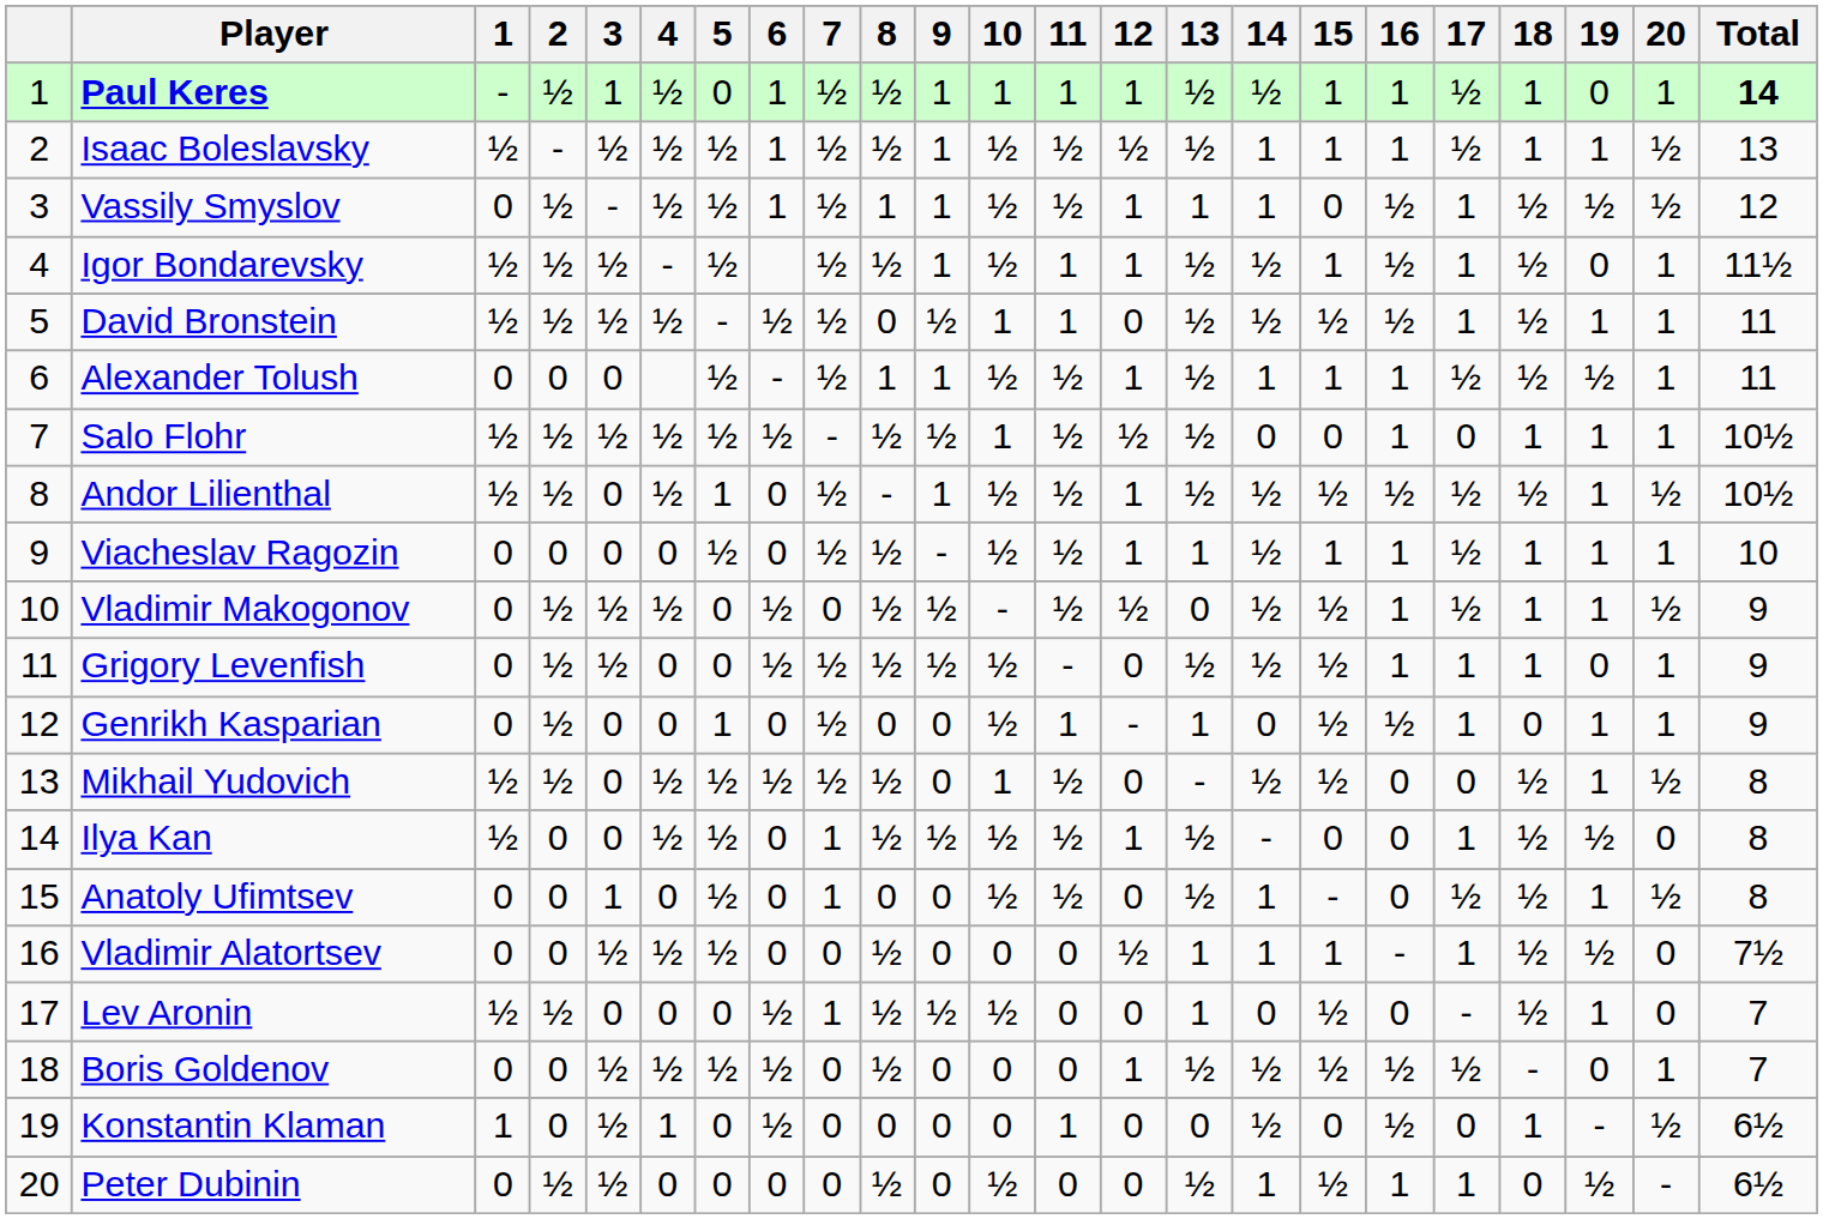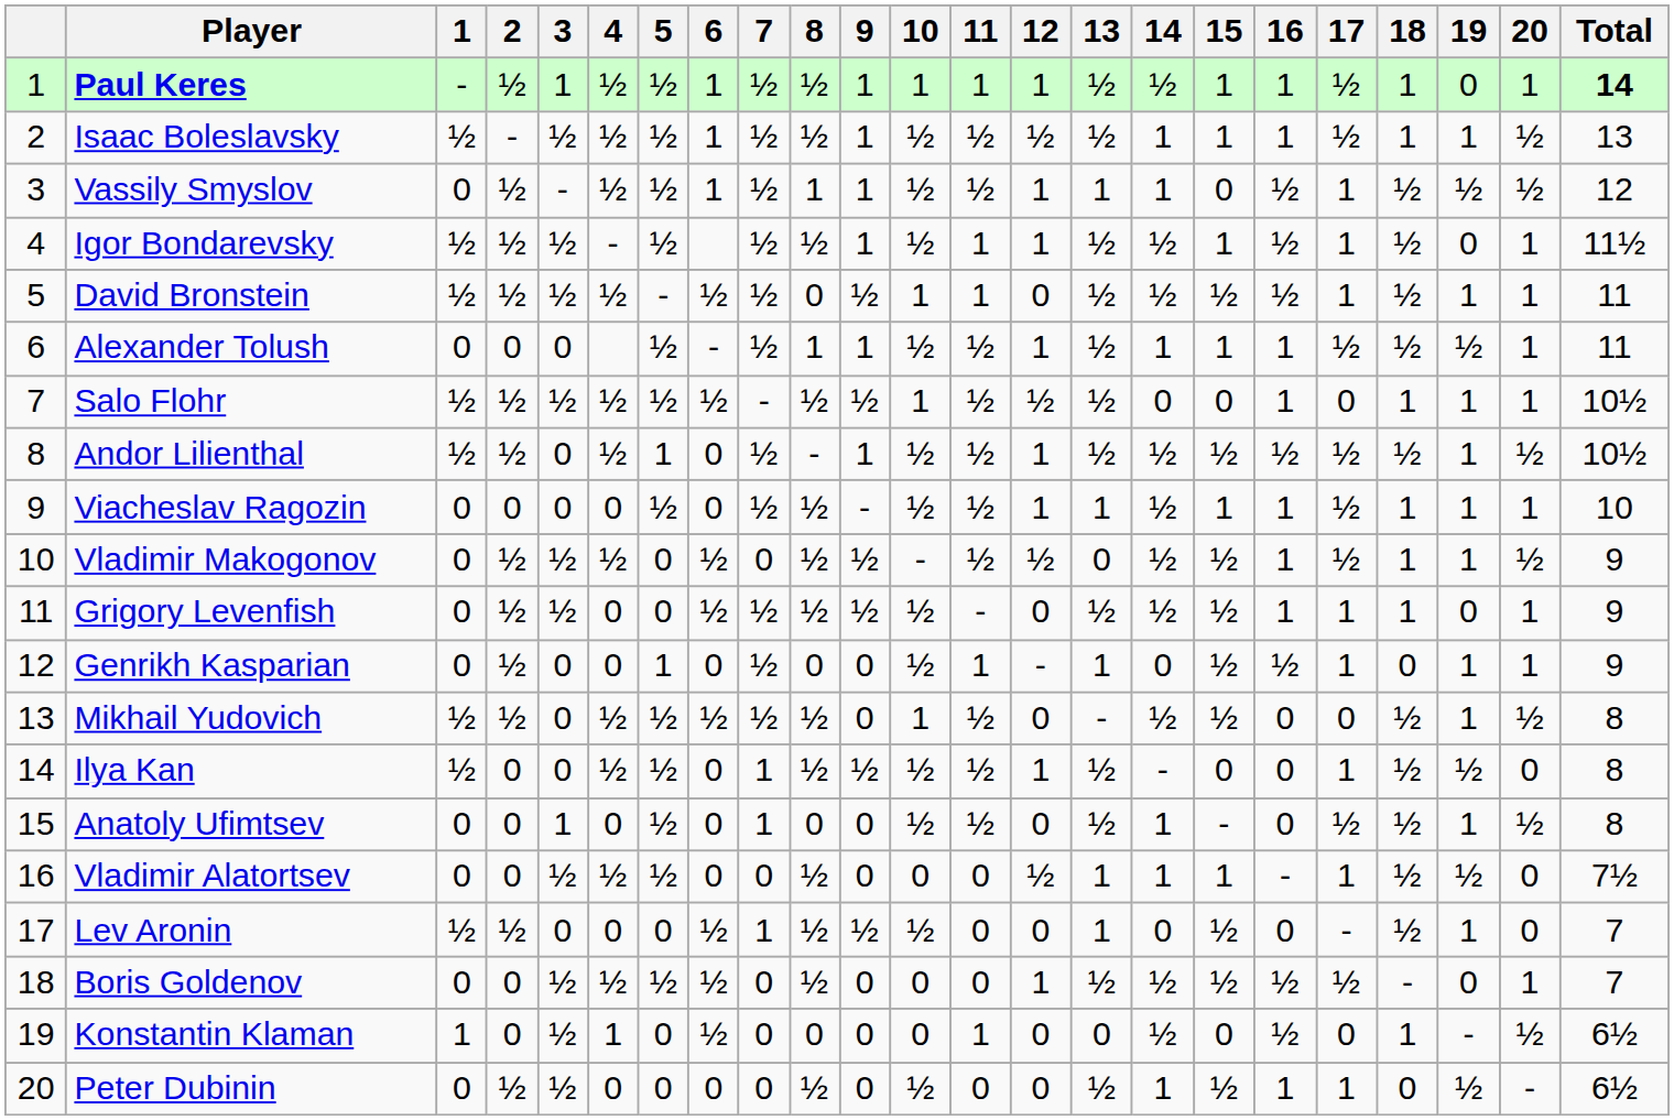Paul Keres | 5: 0 -> ½
